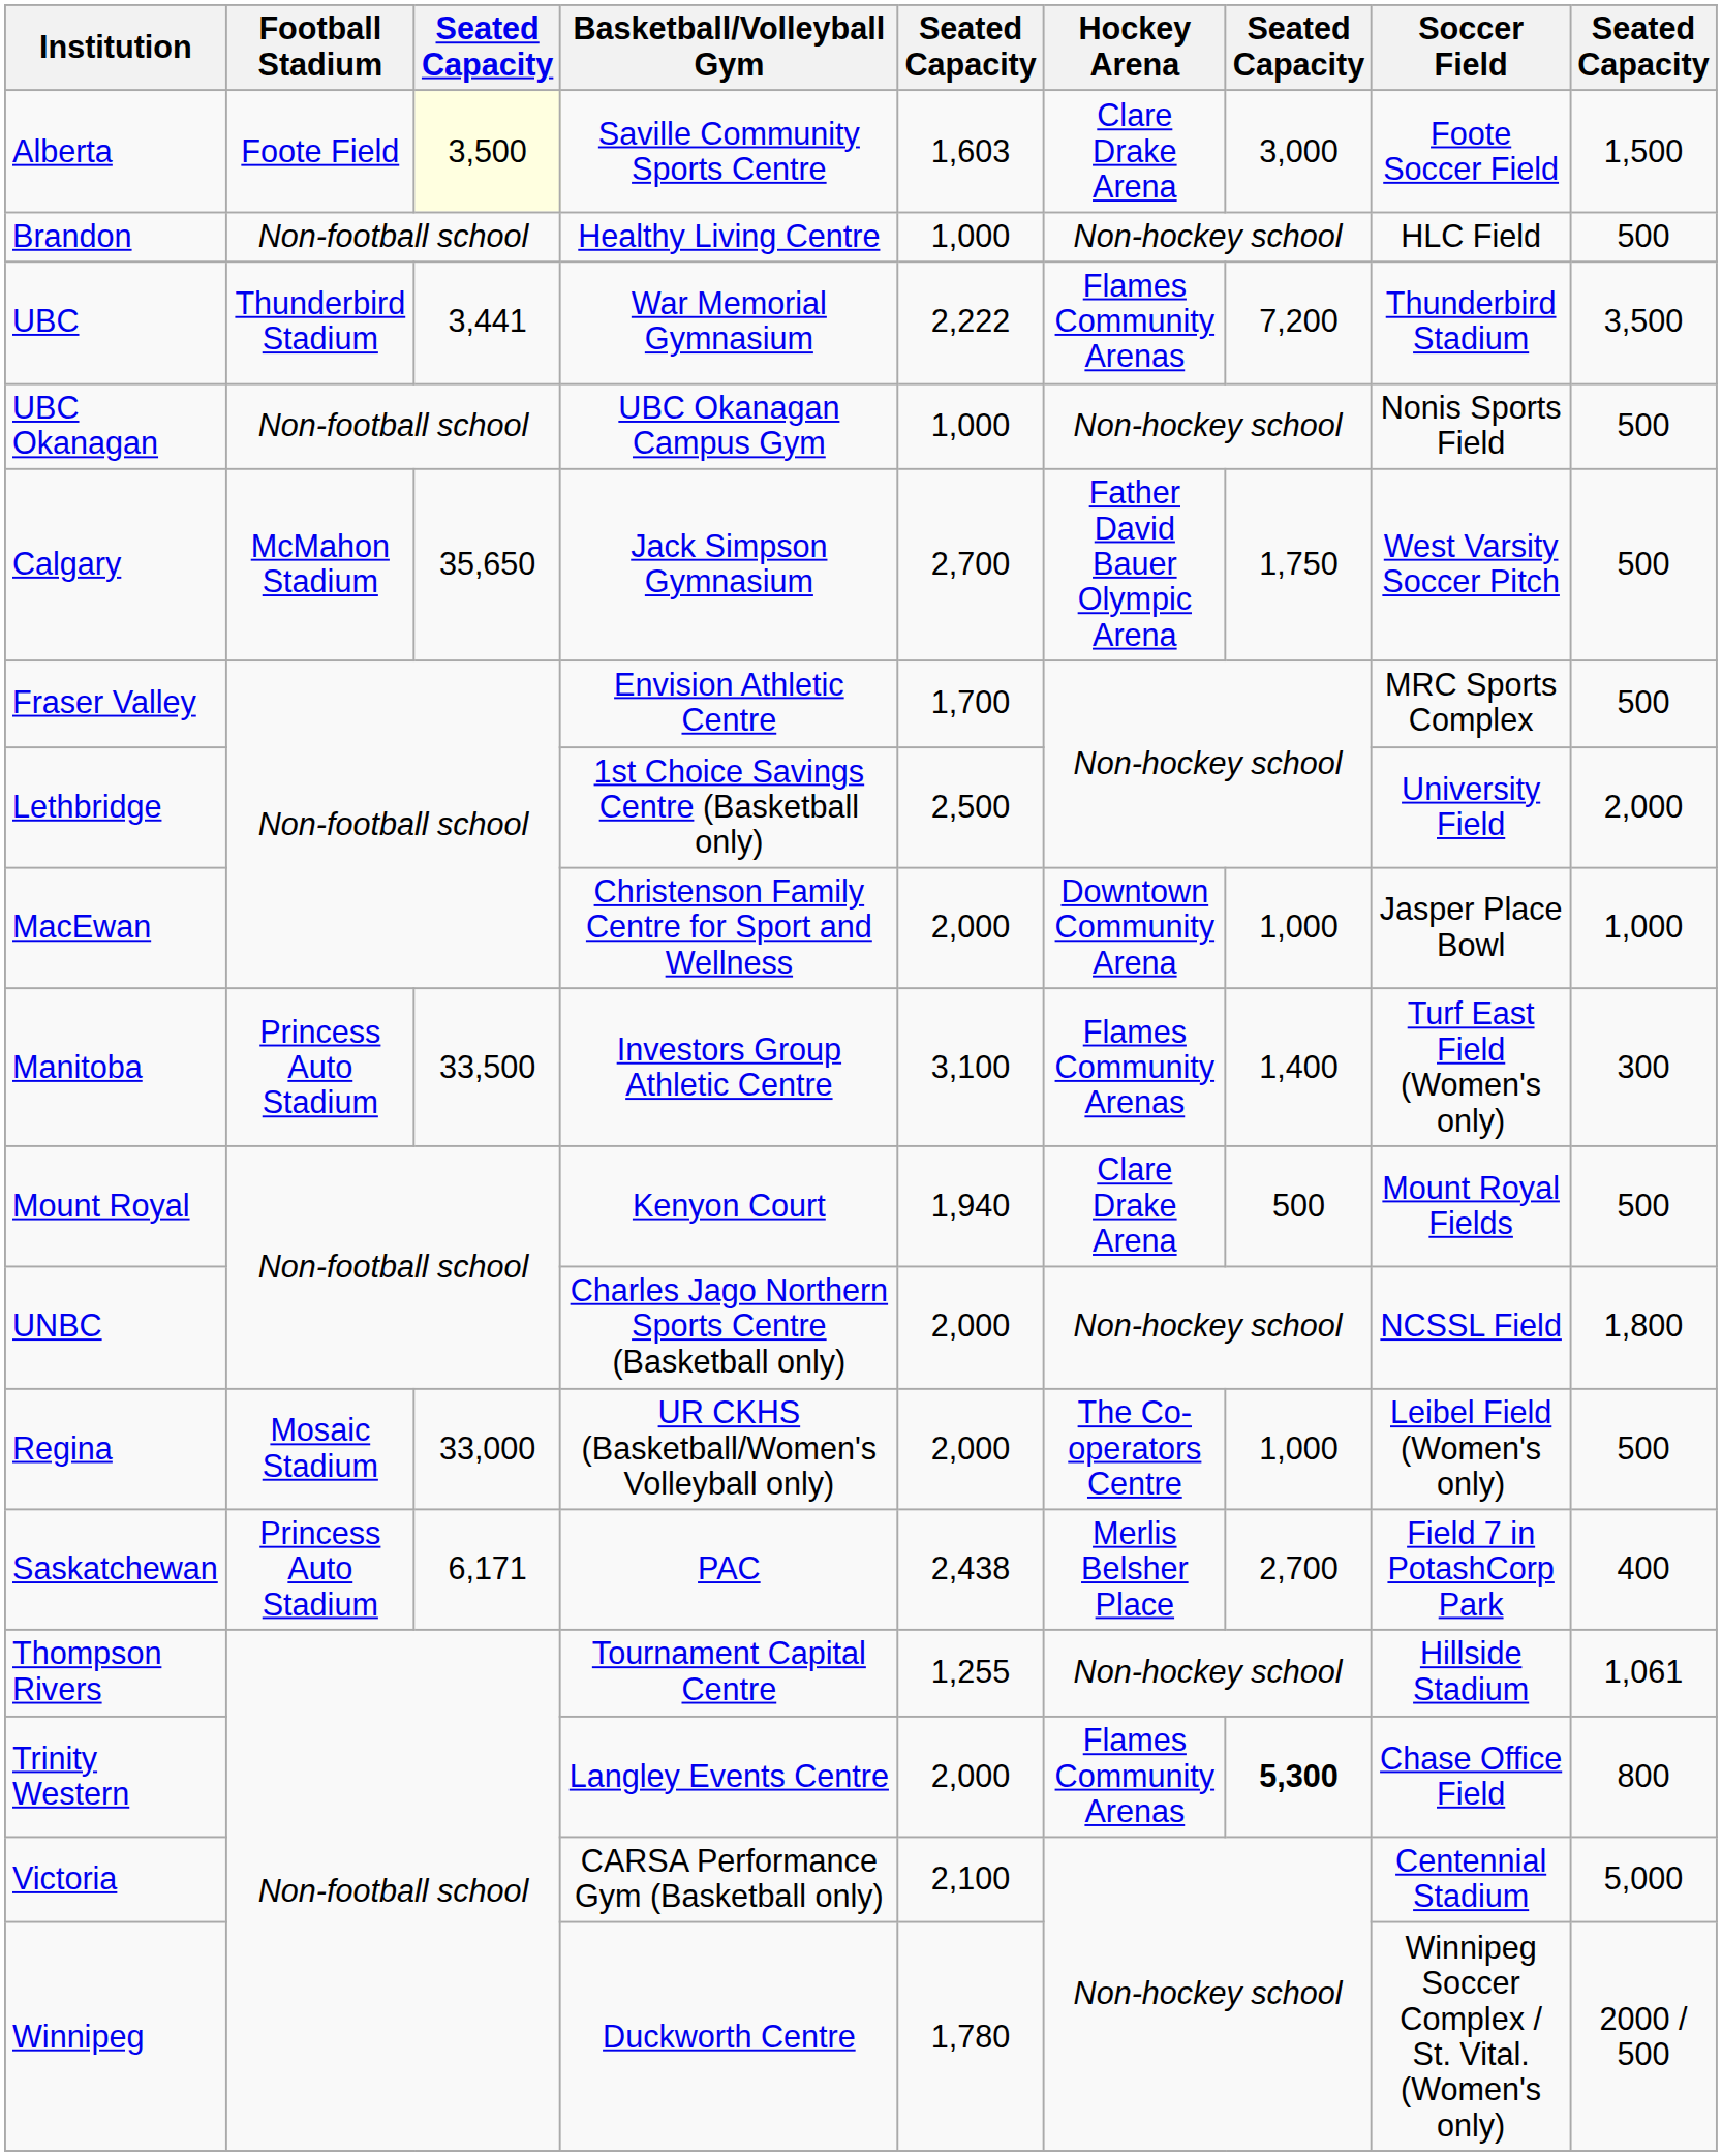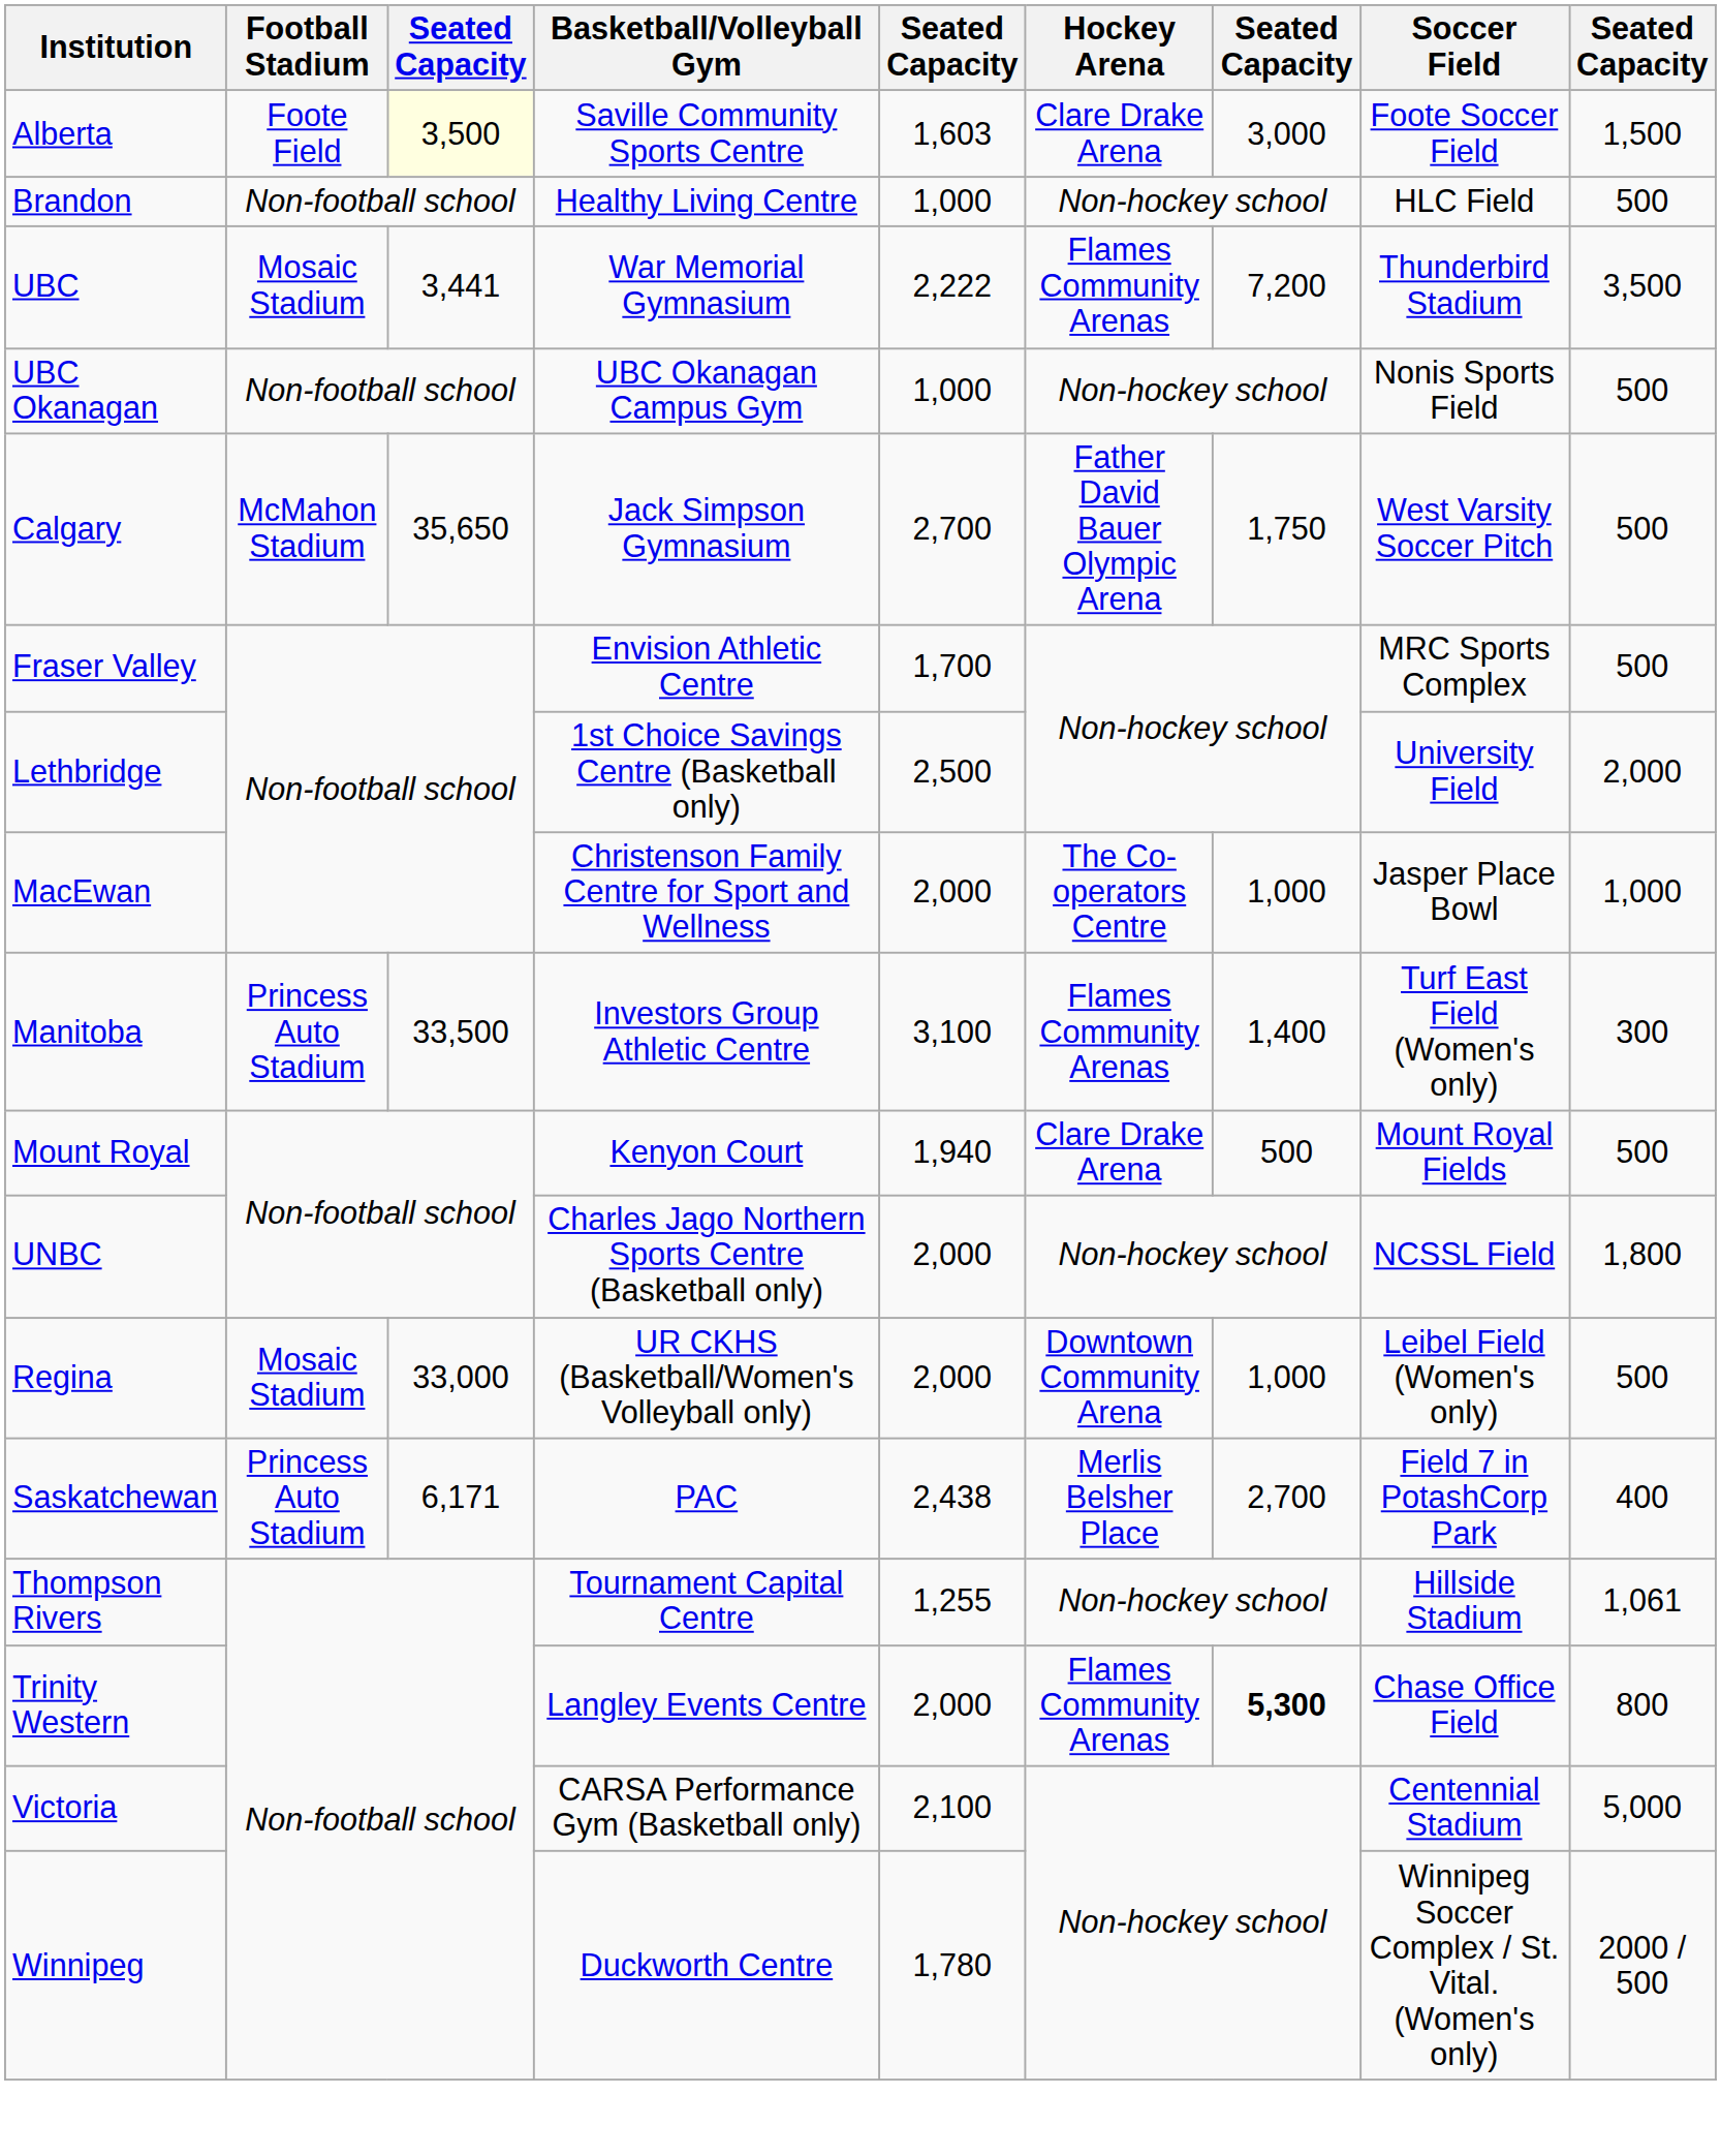UBC | Football Stadium: Thunderbird Stadium -> Mosaic Stadium
MacEwan | Hockey Arena: Downtown Community Arena -> The Co-operators Centre
Regina | Hockey Arena: The Co-operators Centre -> Downtown Community Arena
